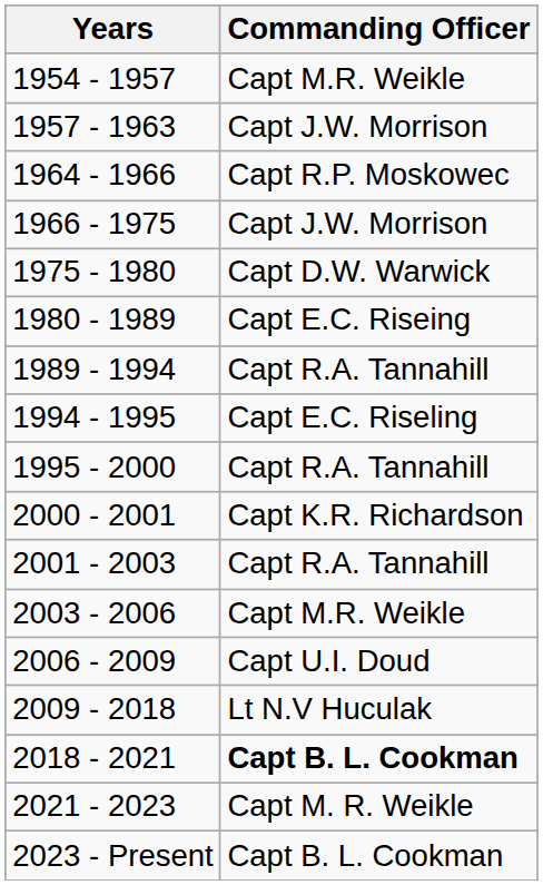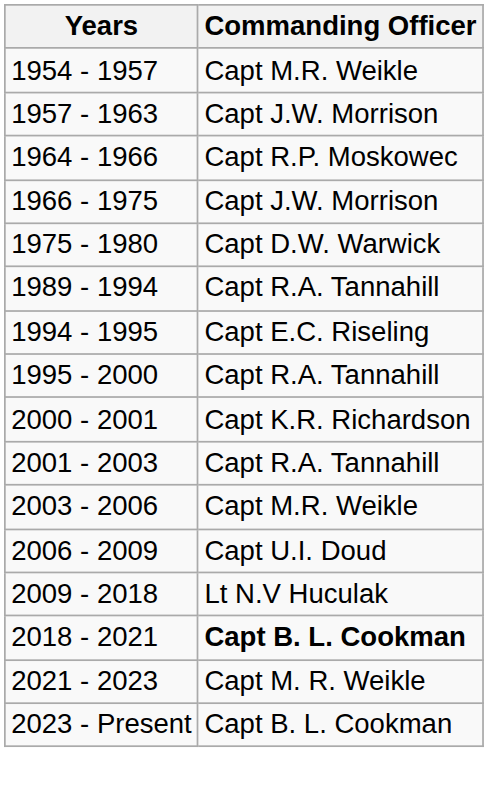- row: 1980 - 1989 | Capt E.C. Riseing
